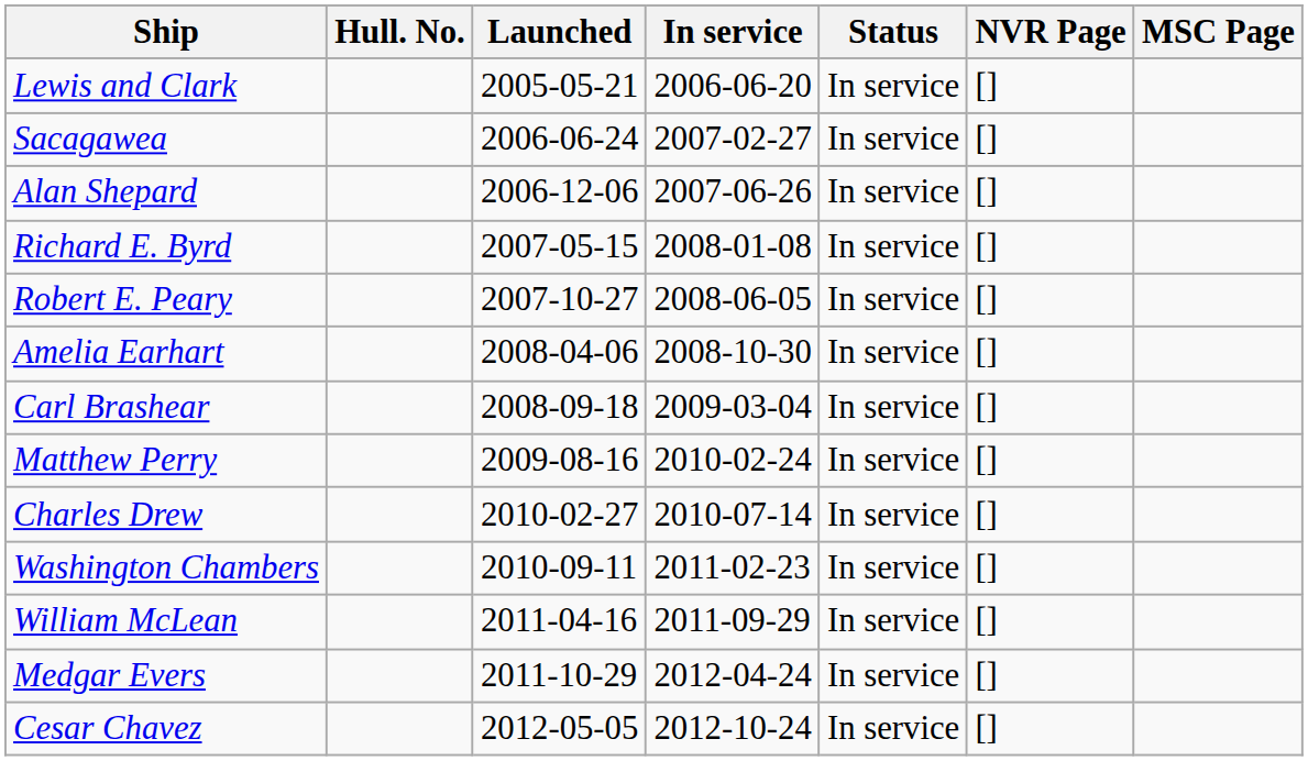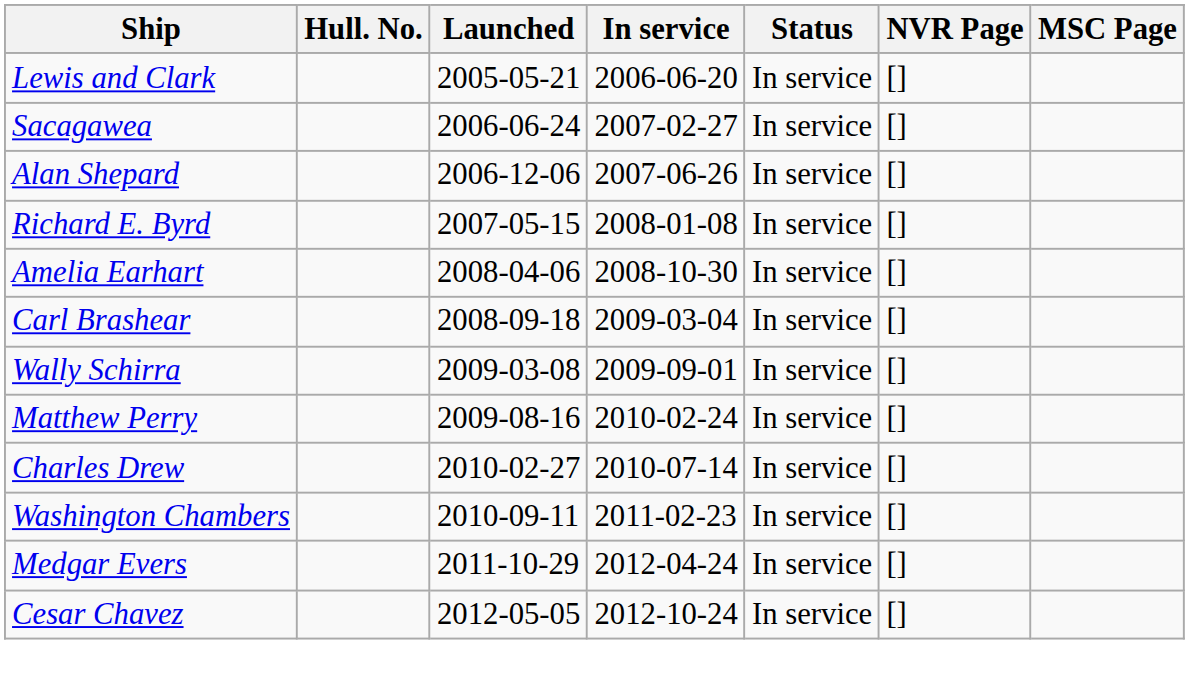- row: Robert E. Peary | 2007-10-27 | 2008-06-05 | In service | []
+ row: Wally Schirra | 2009-03-08 | 2009-09-01 | In service | []
- row: William McLean | 2011-04-16 | 2011-09-29 | In service | []
